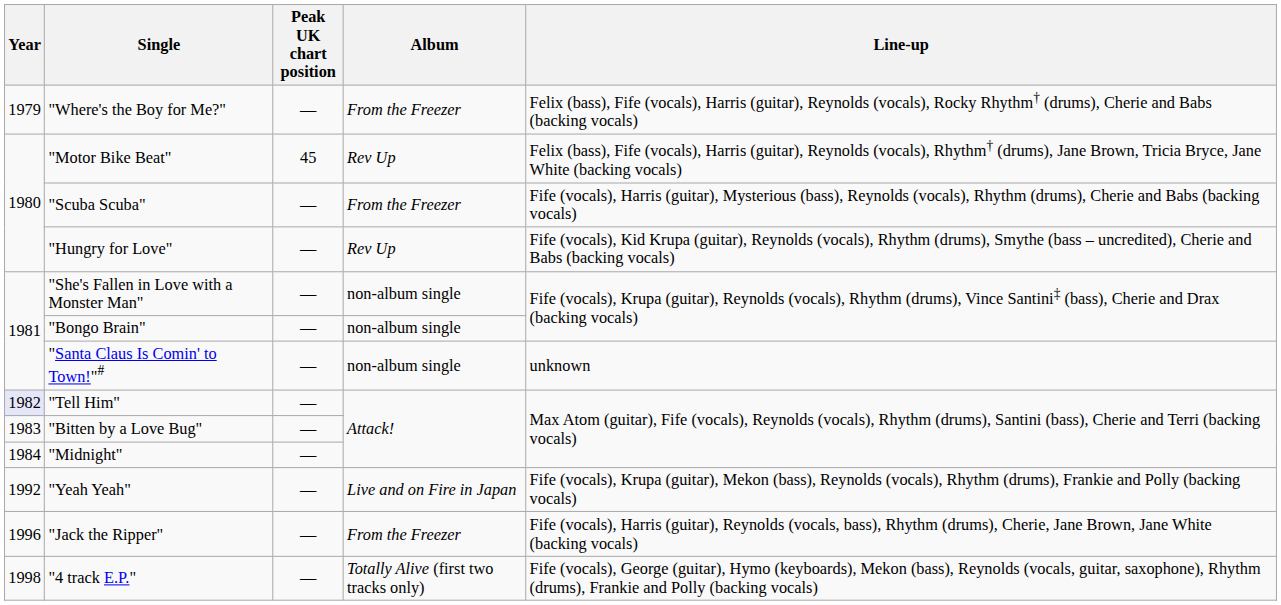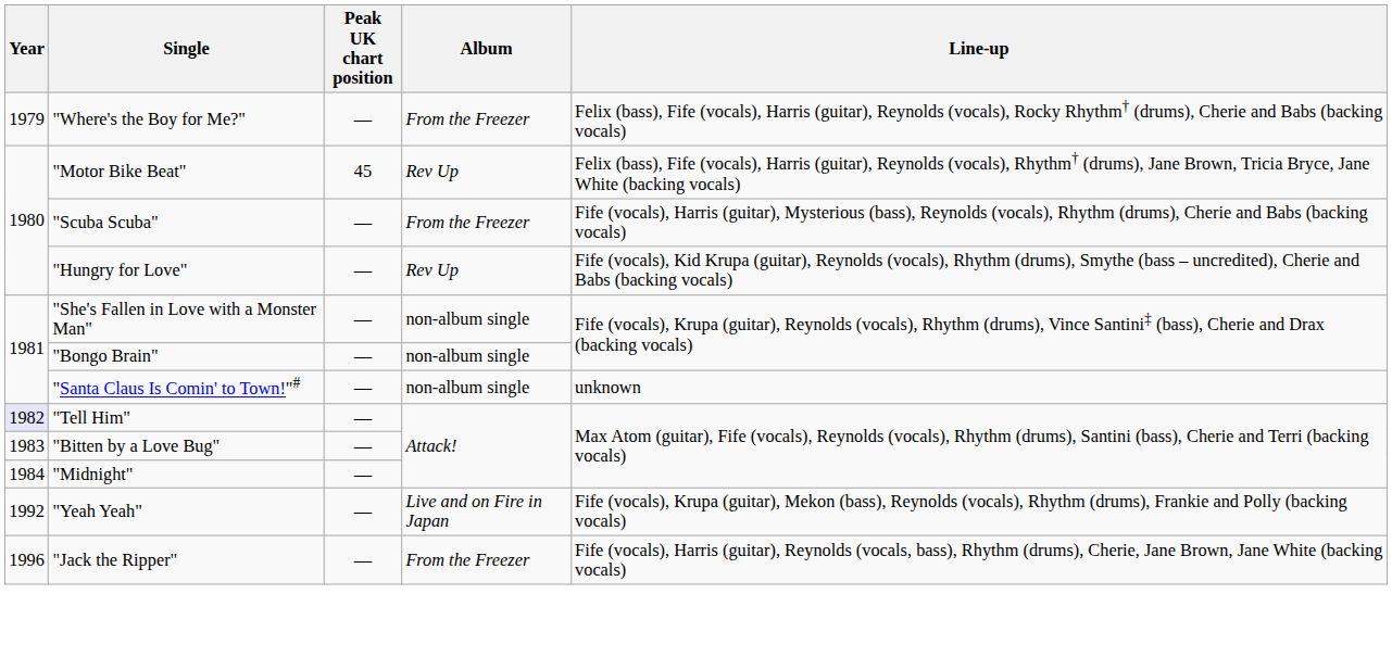- row: 1998 | "4 track E.P." | — | Totally Alive (first two tracks only) | Fife (vocals), George (guitar), Hymo (keyboards), Mekon (bass), Reynolds (vocals, guitar, saxophone), Rhythm (drums), Frankie and Polly (backing vocals)
